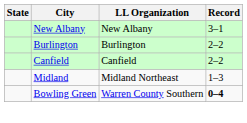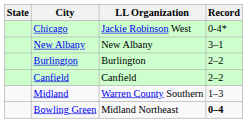+ row: Chicago | Jackie Robinson West | 0-4*
Midland | LL Organization: Midland Northeast -> Warren County Southern
Bowling Green | LL Organization: Warren County Southern -> Midland Northeast
